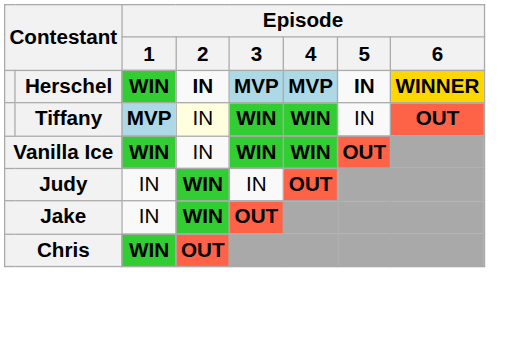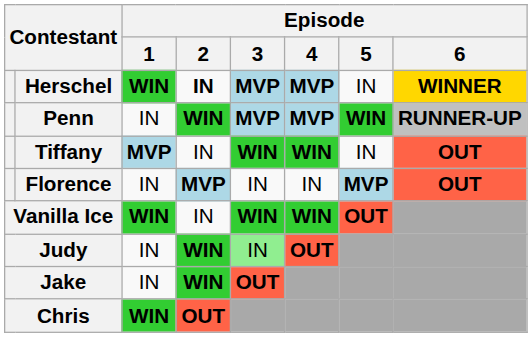Herschel | Episode / 5: bold -> normal
+ row: Penn | IN | WIN | MVP | MVP | WIN | RUNNER-UP
Tiffany | Episode / 2: lightyellow background -> no background
+ row: Florence | IN | MVP | IN | IN | MVP | OUT
Judy | Episode / 3: no background -> lightgreen background
